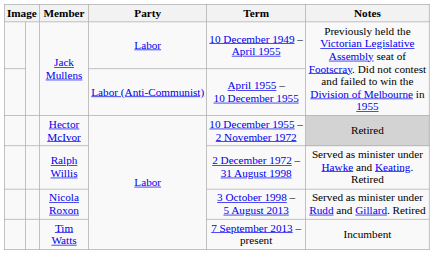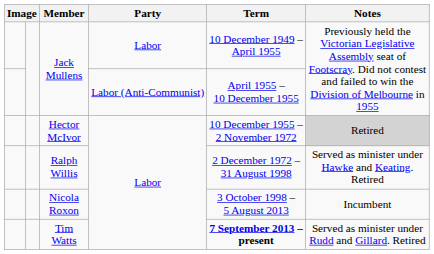Nicola Roxon | Notes: Served as minister under Rudd and Gillard. Retired -> Incumbent
Tim Watts | Term: normal -> bold
Tim Watts | Notes: Incumbent -> Served as minister under Rudd and Gillard. Retired
